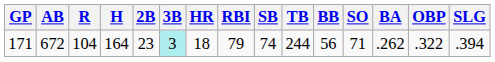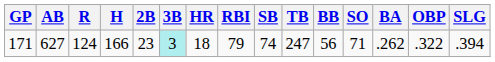171 | AB: 672 -> 627
171 | R: 104 -> 124
171 | H: 164 -> 166
171 | TB: 244 -> 247
